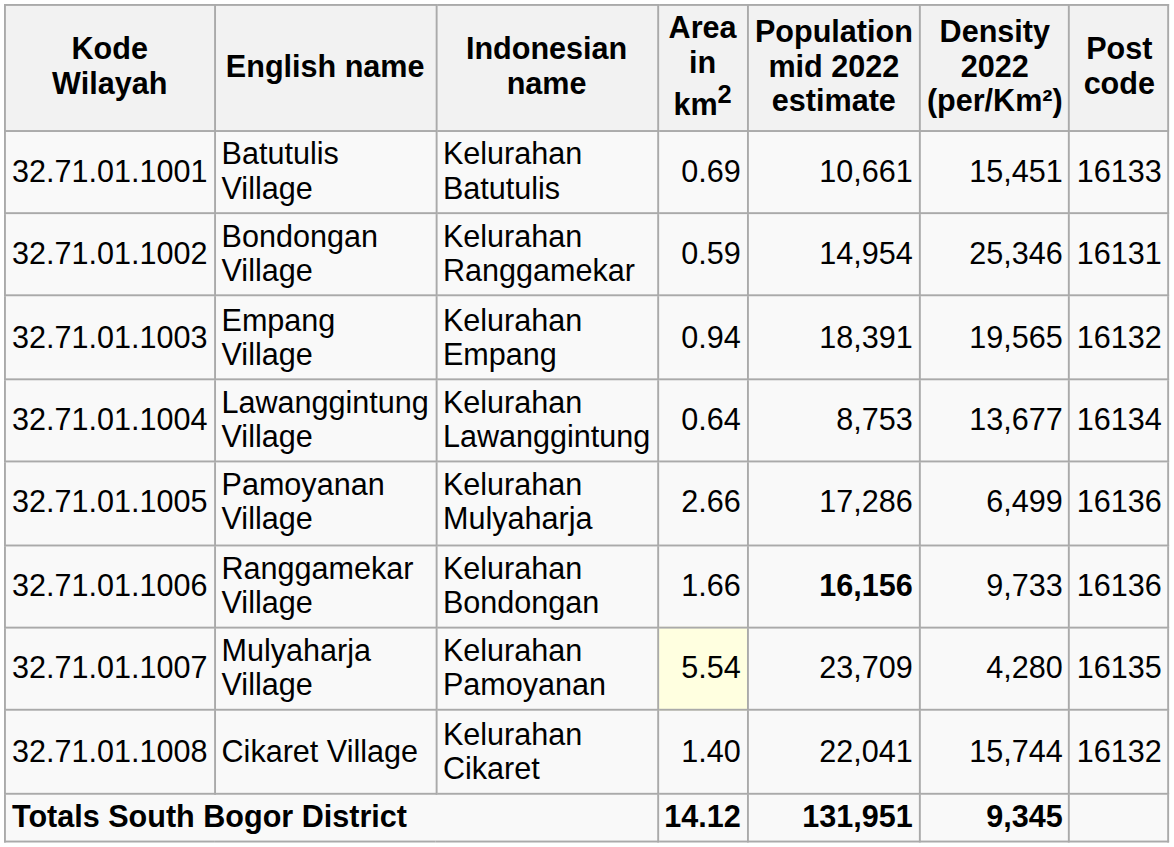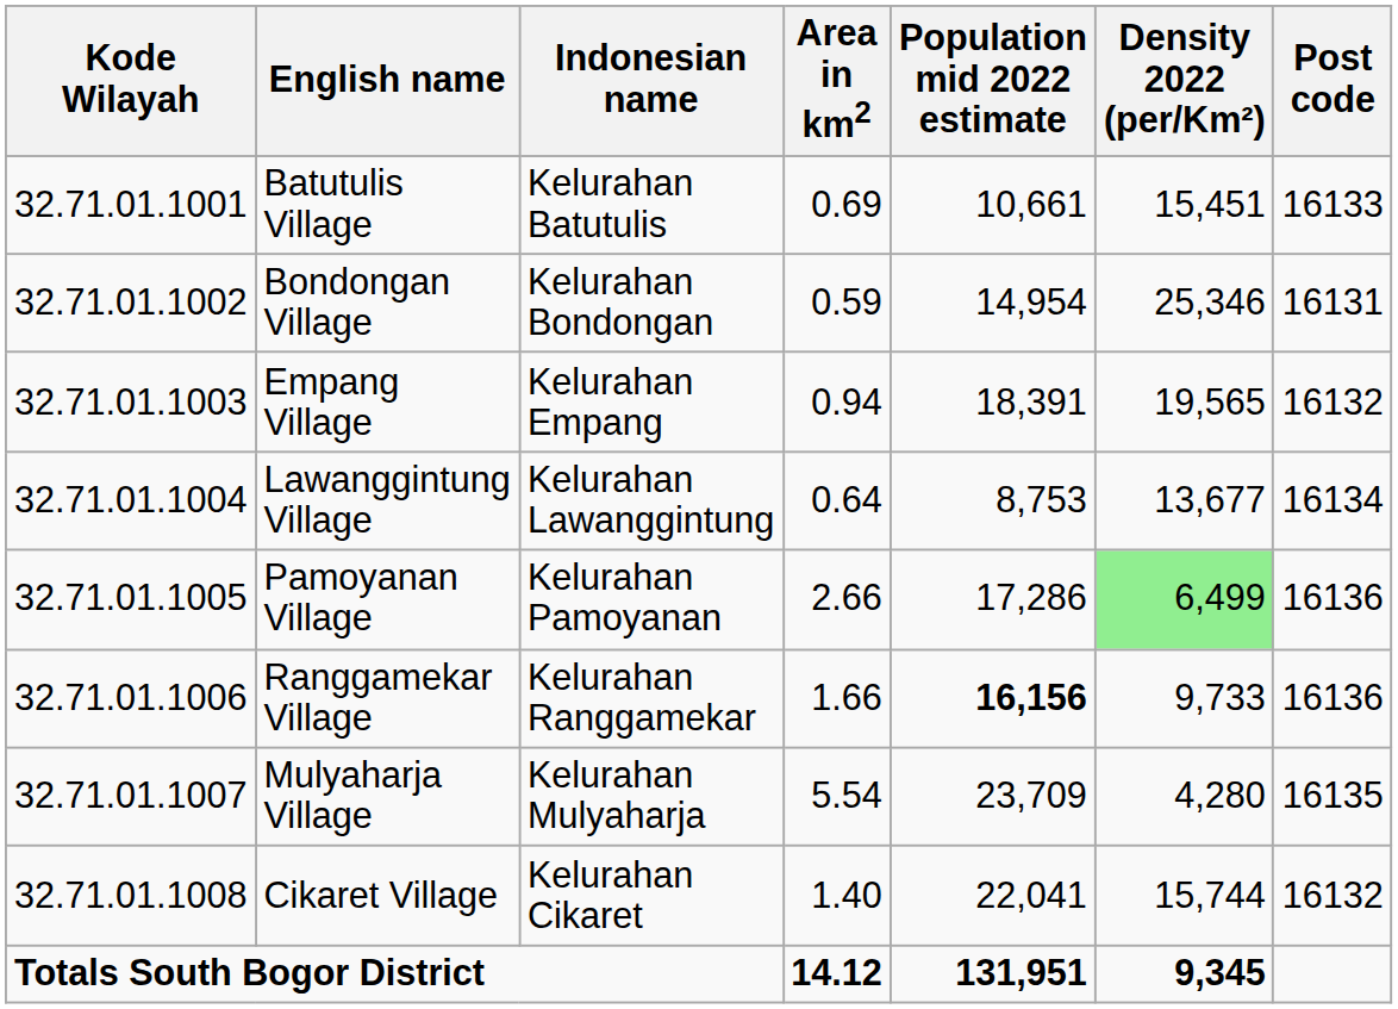Bondongan Village | Indonesian name: Kelurahan Ranggamekar -> Kelurahan Bondongan
Pamoyanan Village | Indonesian name: Kelurahan Mulyaharja -> Kelurahan Pamoyanan
Pamoyanan Village | Density 2022 (per/Km²): no background -> lightgreen background
Ranggamekar Village | Indonesian name: Kelurahan Bondongan -> Kelurahan Ranggamekar
Mulyaharja Village | Indonesian name: Kelurahan Pamoyanan -> Kelurahan Mulyaharja
Mulyaharja Village | Area in km2: lightyellow background -> no background
